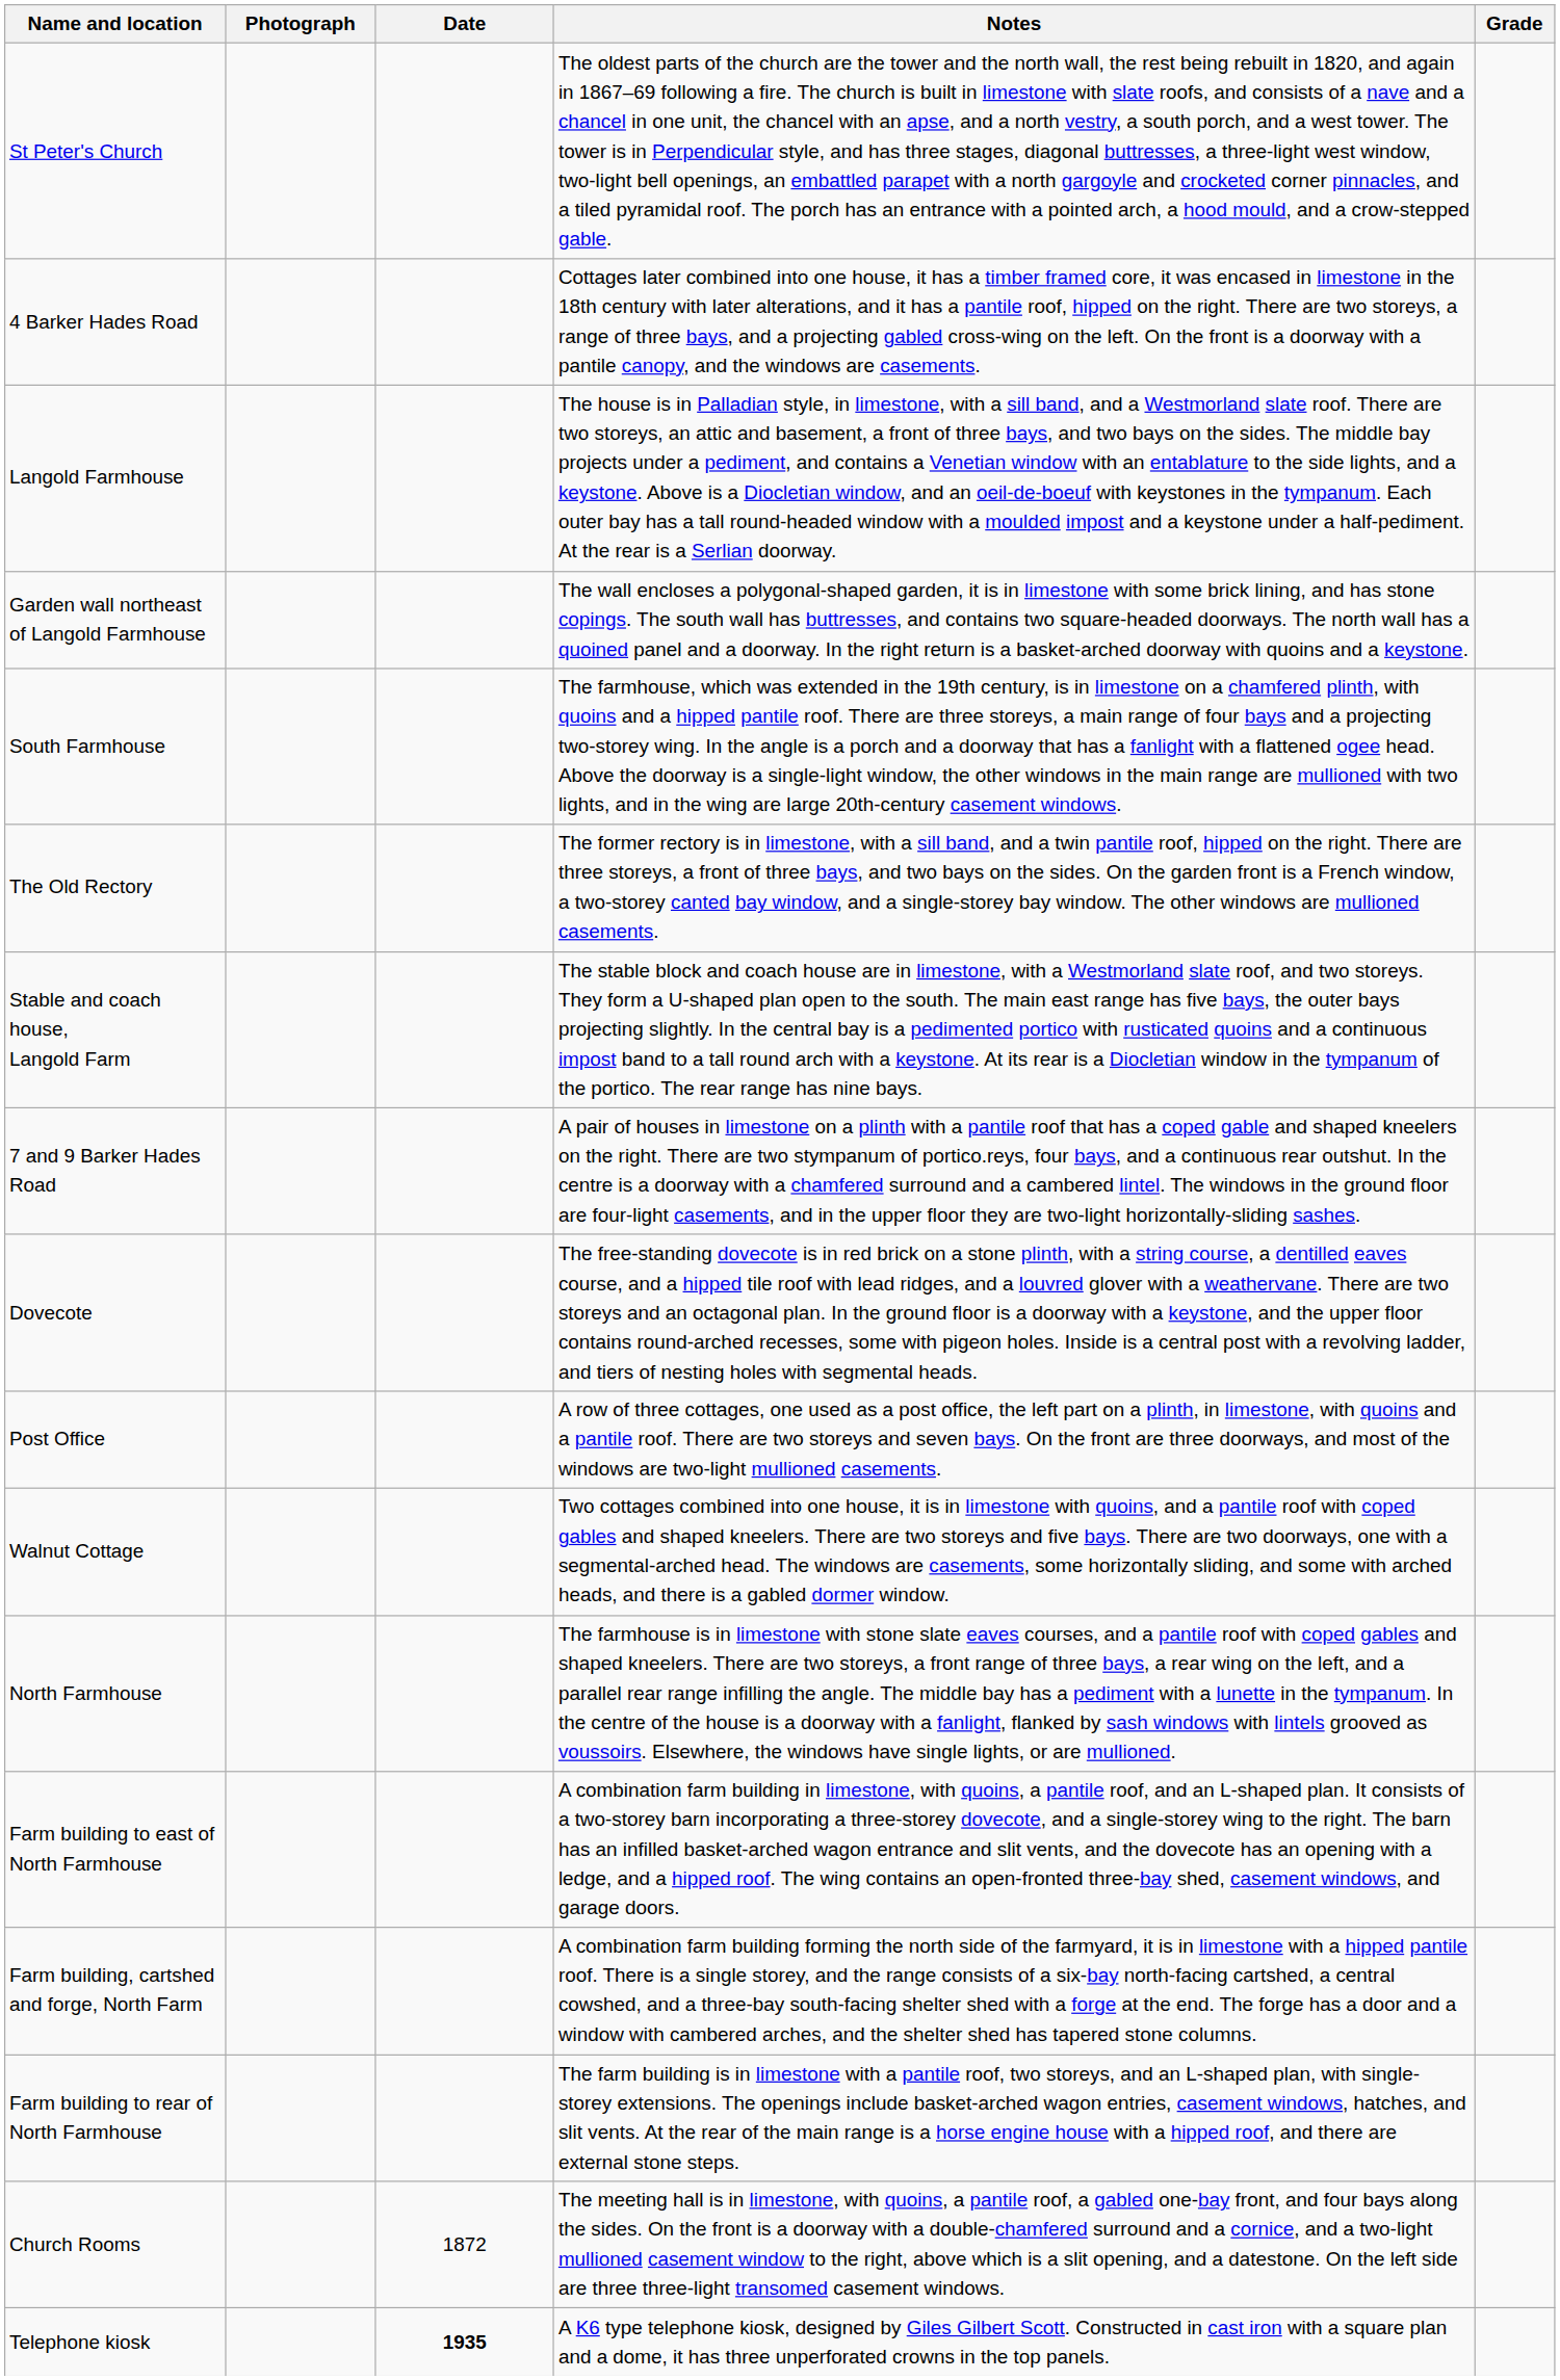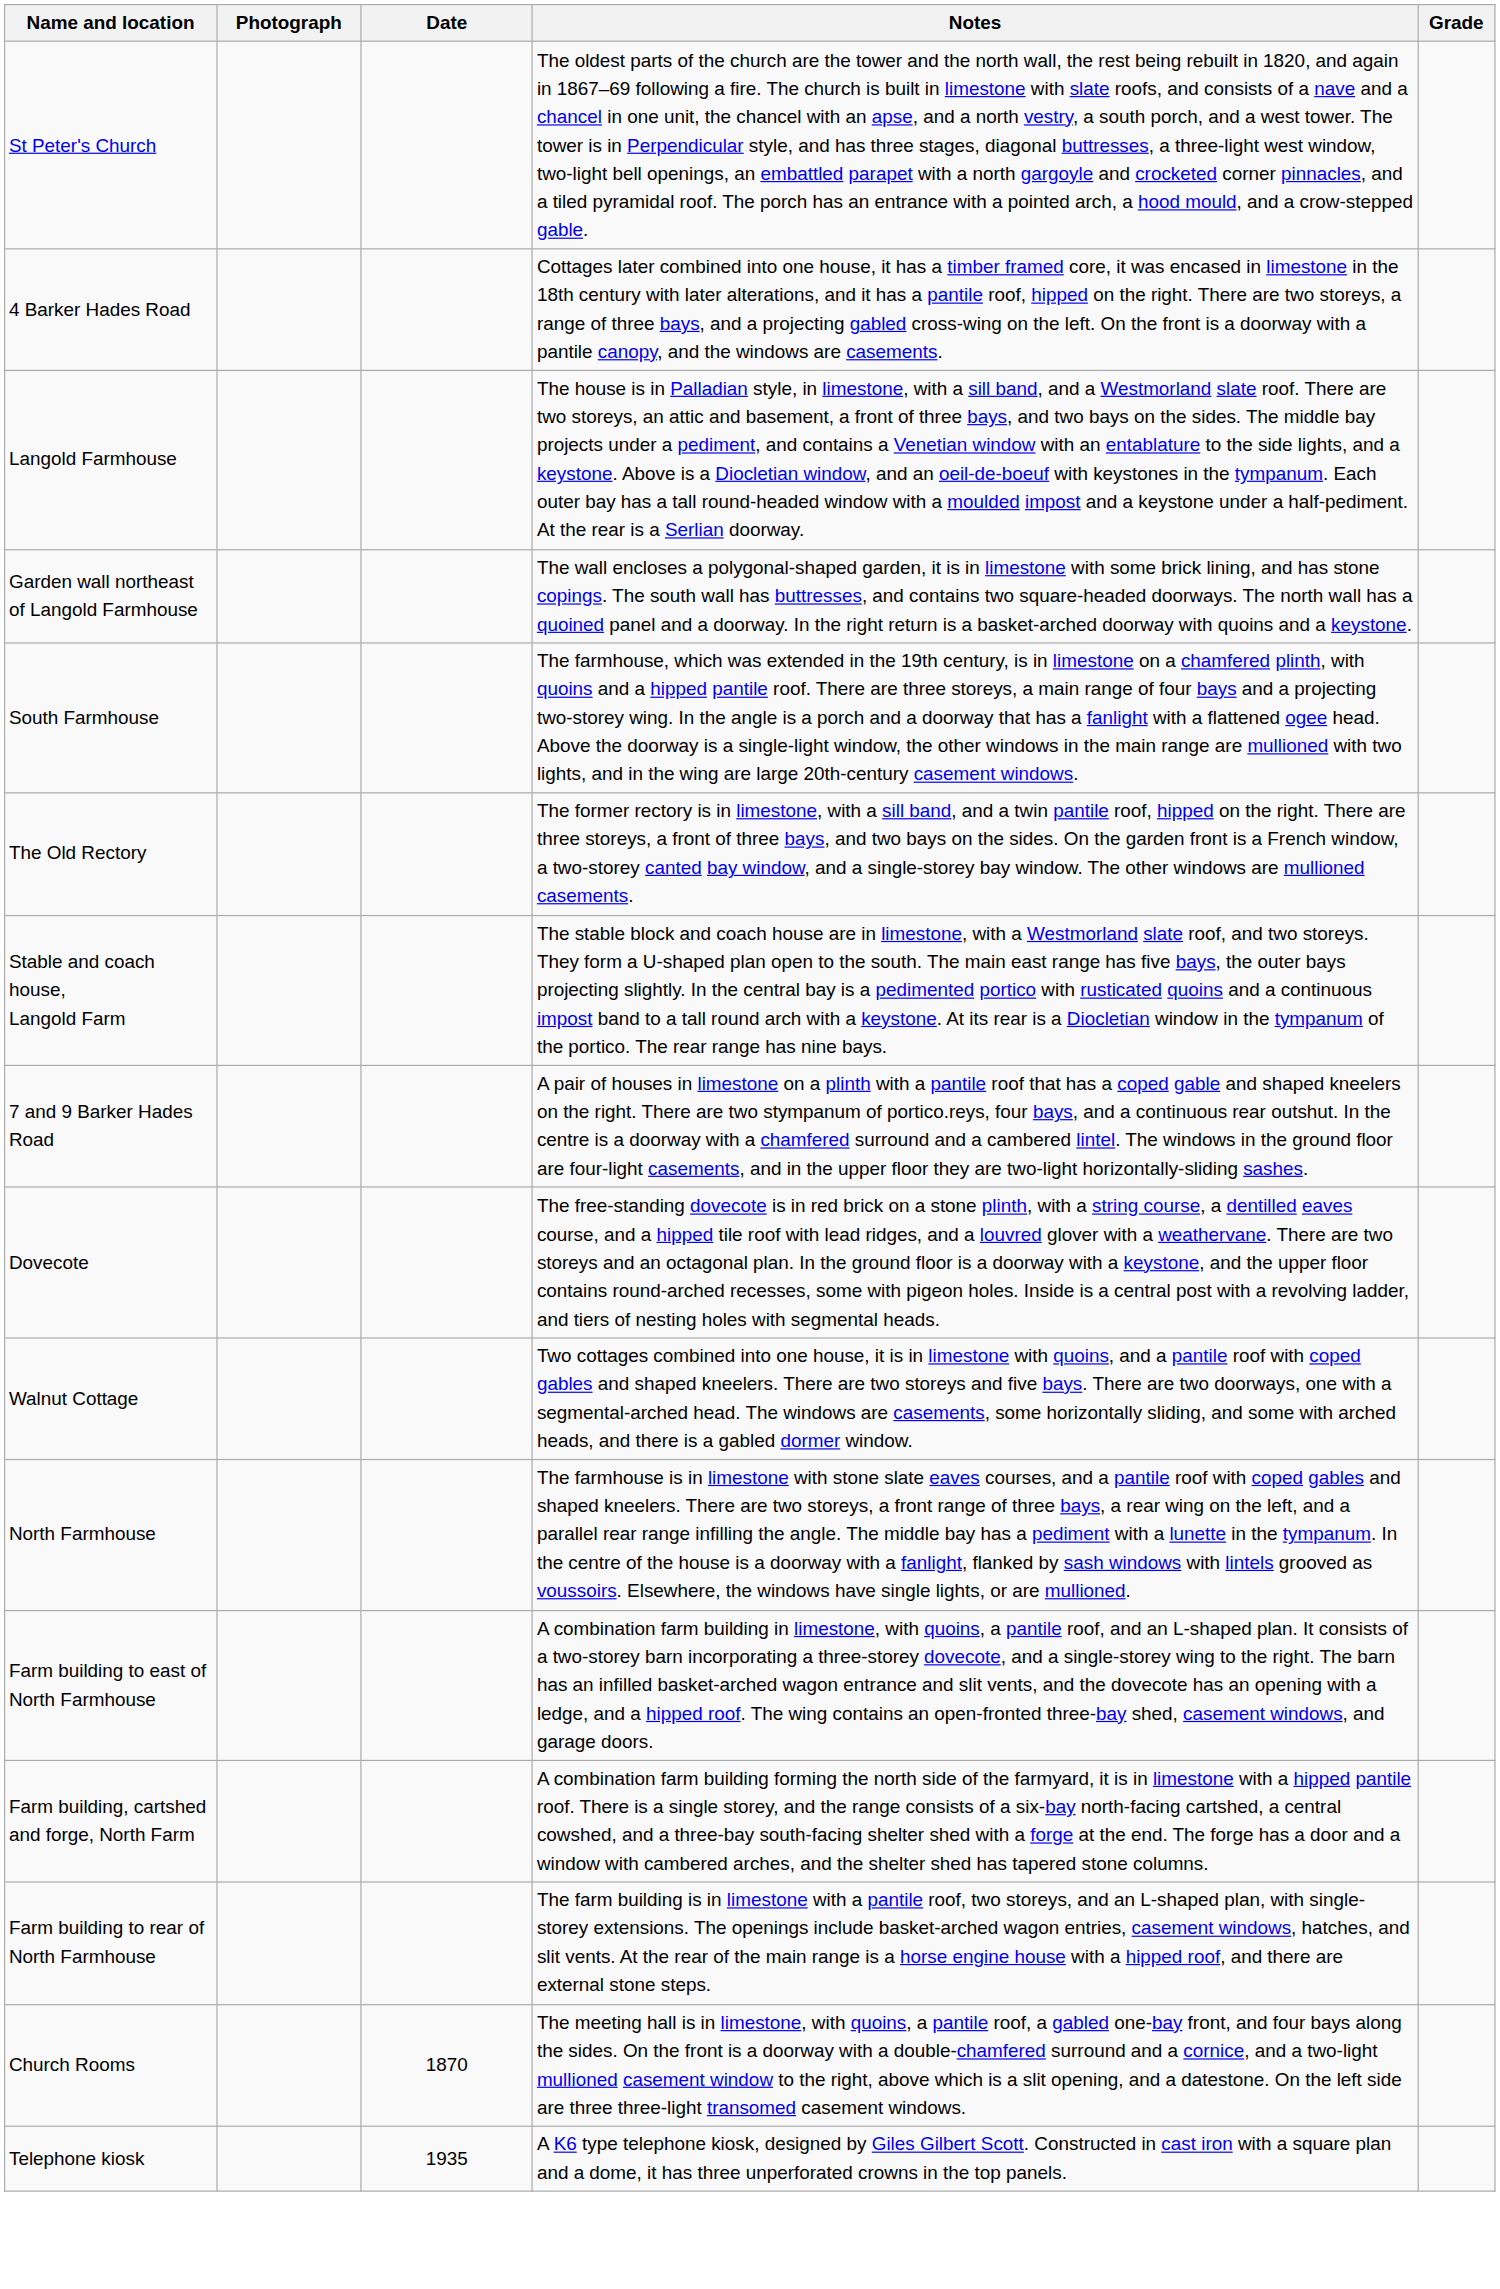- row: Post Office | A row of three cottages, one used as a post office, the left part on a plinth, in limestone, with quoins and a pantile roof. There are two storeys and seven bays. On the front are three doorways, and most of the windows are two-light mullioned casements.
Church Rooms | Date: 1872 -> 1870
Telephone kiosk | Date: bold -> normal
